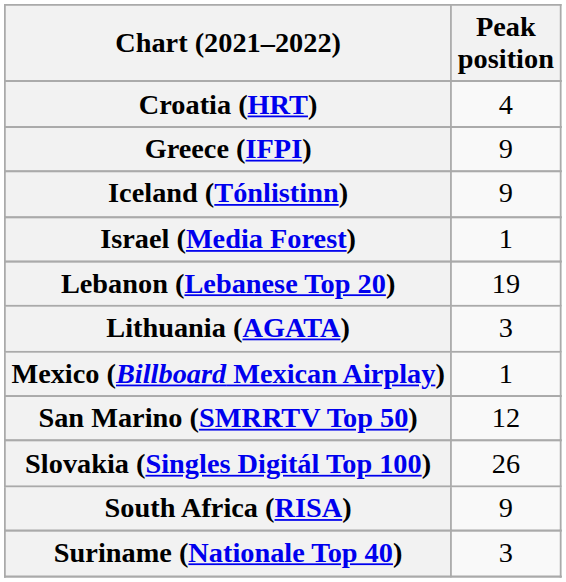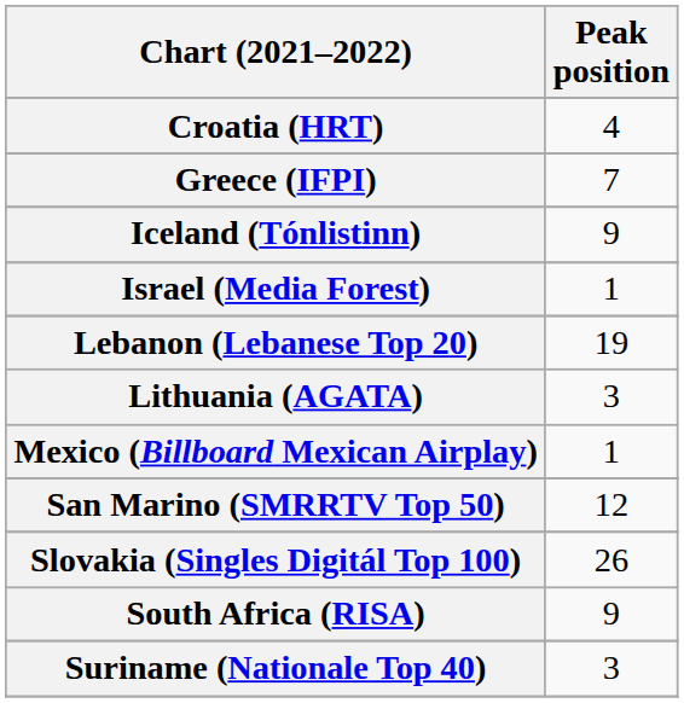Greece (IFPI) | Peak position: 9 -> 7
